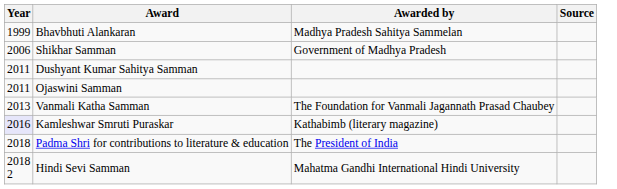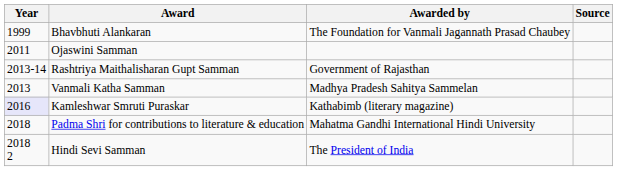Bhavbhuti Alankaran | Awarded by: Madhya Pradesh Sahitya Sammelan -> The Foundation for Vanmali Jagannath Prasad Chaubey
- row: 2006 | Shikhar Samman | Government of Madhya Pradesh
- row: 2011 | Dushyant Kumar Sahitya Samman
+ row: 2013-14 | Rashtriya Maithalisharan Gupt Samman | Government of Rajasthan
Vanmali Katha Samman | Awarded by: The Foundation for Vanmali Jagannath Prasad Chaubey -> Madhya Pradesh Sahitya Sammelan
Padma Shri for contributions to literature & education | Awarded by: The President of India -> Mahatma Gandhi International Hindi University
Hindi Sevi Samman | Awarded by: Mahatma Gandhi International Hindi University -> The President of India
